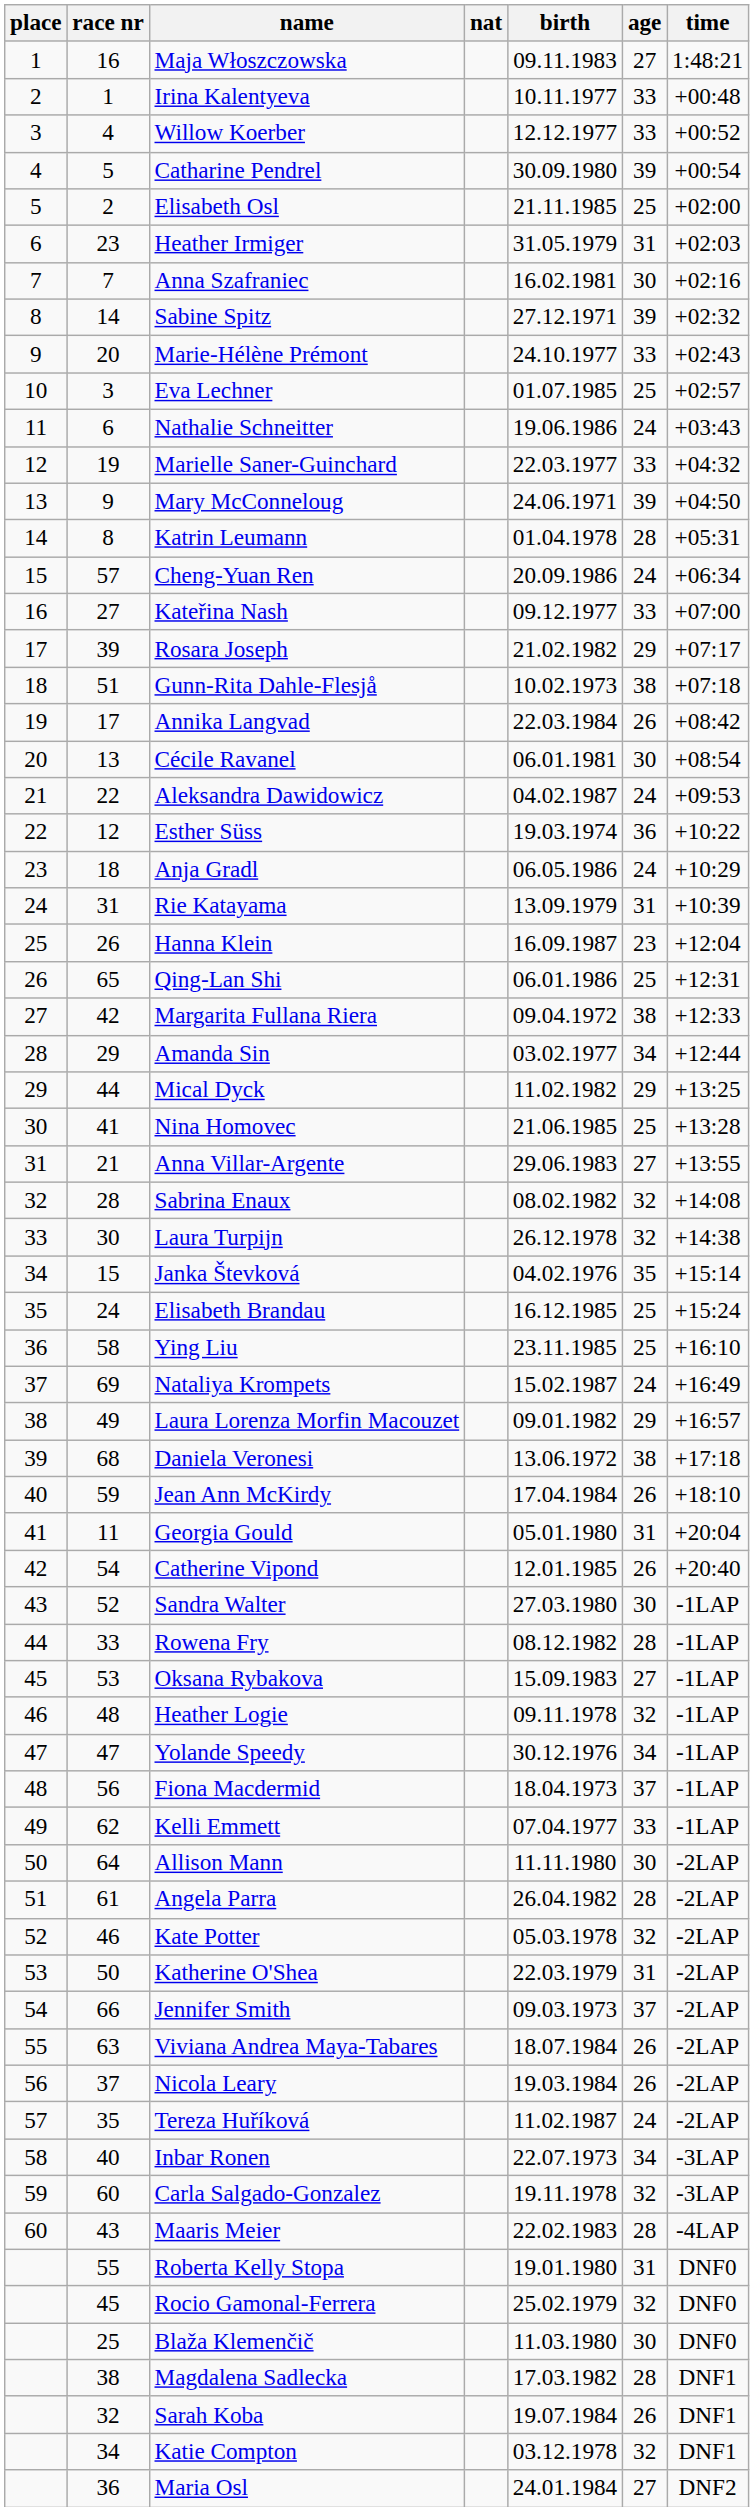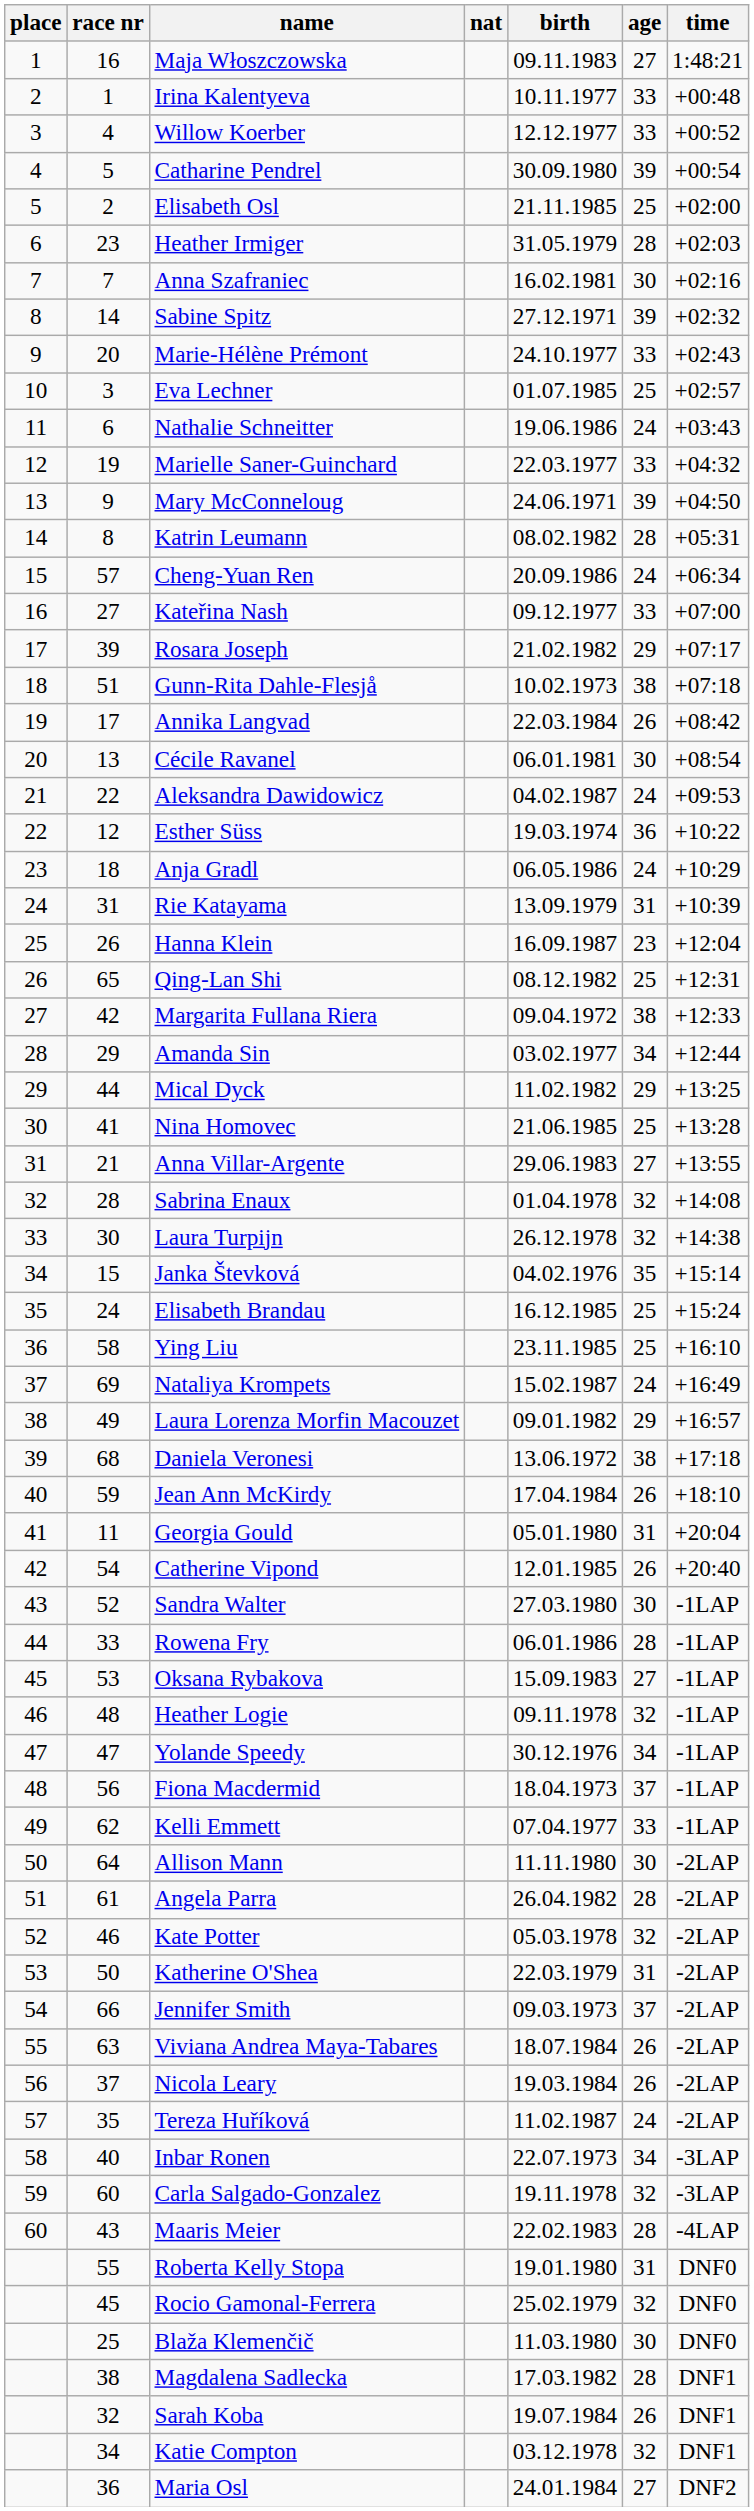Heather Irmiger | age: 31 -> 28
Katrin Leumann | birth: 01.04.1978 -> 08.02.1982
Qing-Lan Shi | birth: 06.01.1986 -> 08.12.1982
Sabrina Enaux | birth: 08.02.1982 -> 01.04.1978
Rowena Fry | birth: 08.12.1982 -> 06.01.1986
